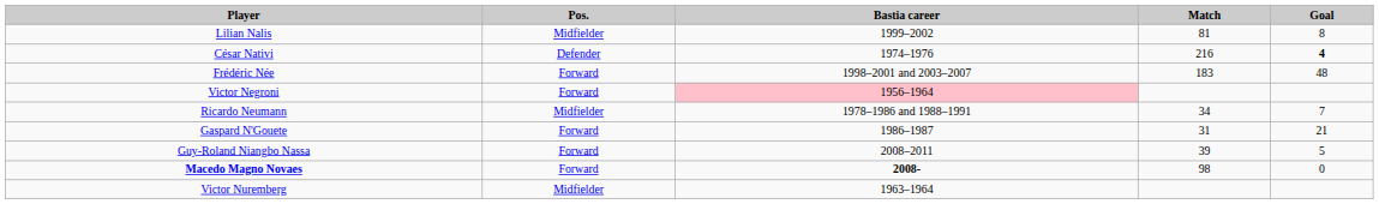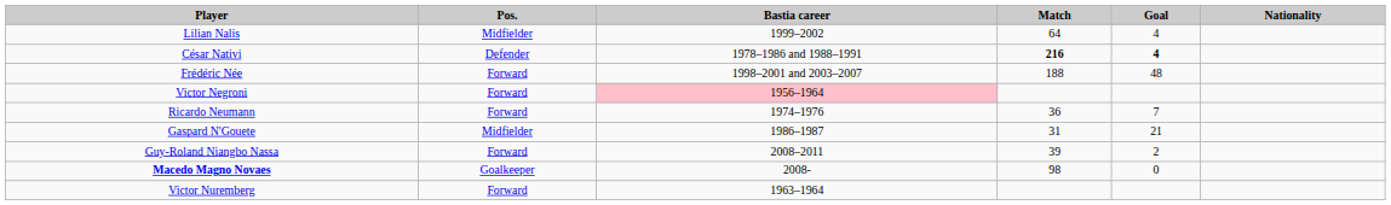+ column: Nationality
Lilian Nalis | Match: 81 -> 64
Lilian Nalis | Goal: 8 -> 4
César Nativi | Bastia career: 1974–1976 -> 1978–1986 and 1988–1991
César Nativi | Match: normal -> bold
Frédéric Née | Match: 183 -> 188
Ricardo Neumann | Pos.: Midfielder -> Forward
Ricardo Neumann | Bastia career: 1978–1986 and 1988–1991 -> 1974–1976
Ricardo Neumann | Match: 34 -> 36
Gaspard N'Gouete | Pos.: Forward -> Midfielder
Guy-Roland Niangbo Nassa | Goal: 5 -> 2
Macedo Magno Novaes | Pos.: Forward -> Goalkeeper
Macedo Magno Novaes | Bastia career: bold -> normal
Victor Nuremberg | Pos.: Midfielder -> Forward
